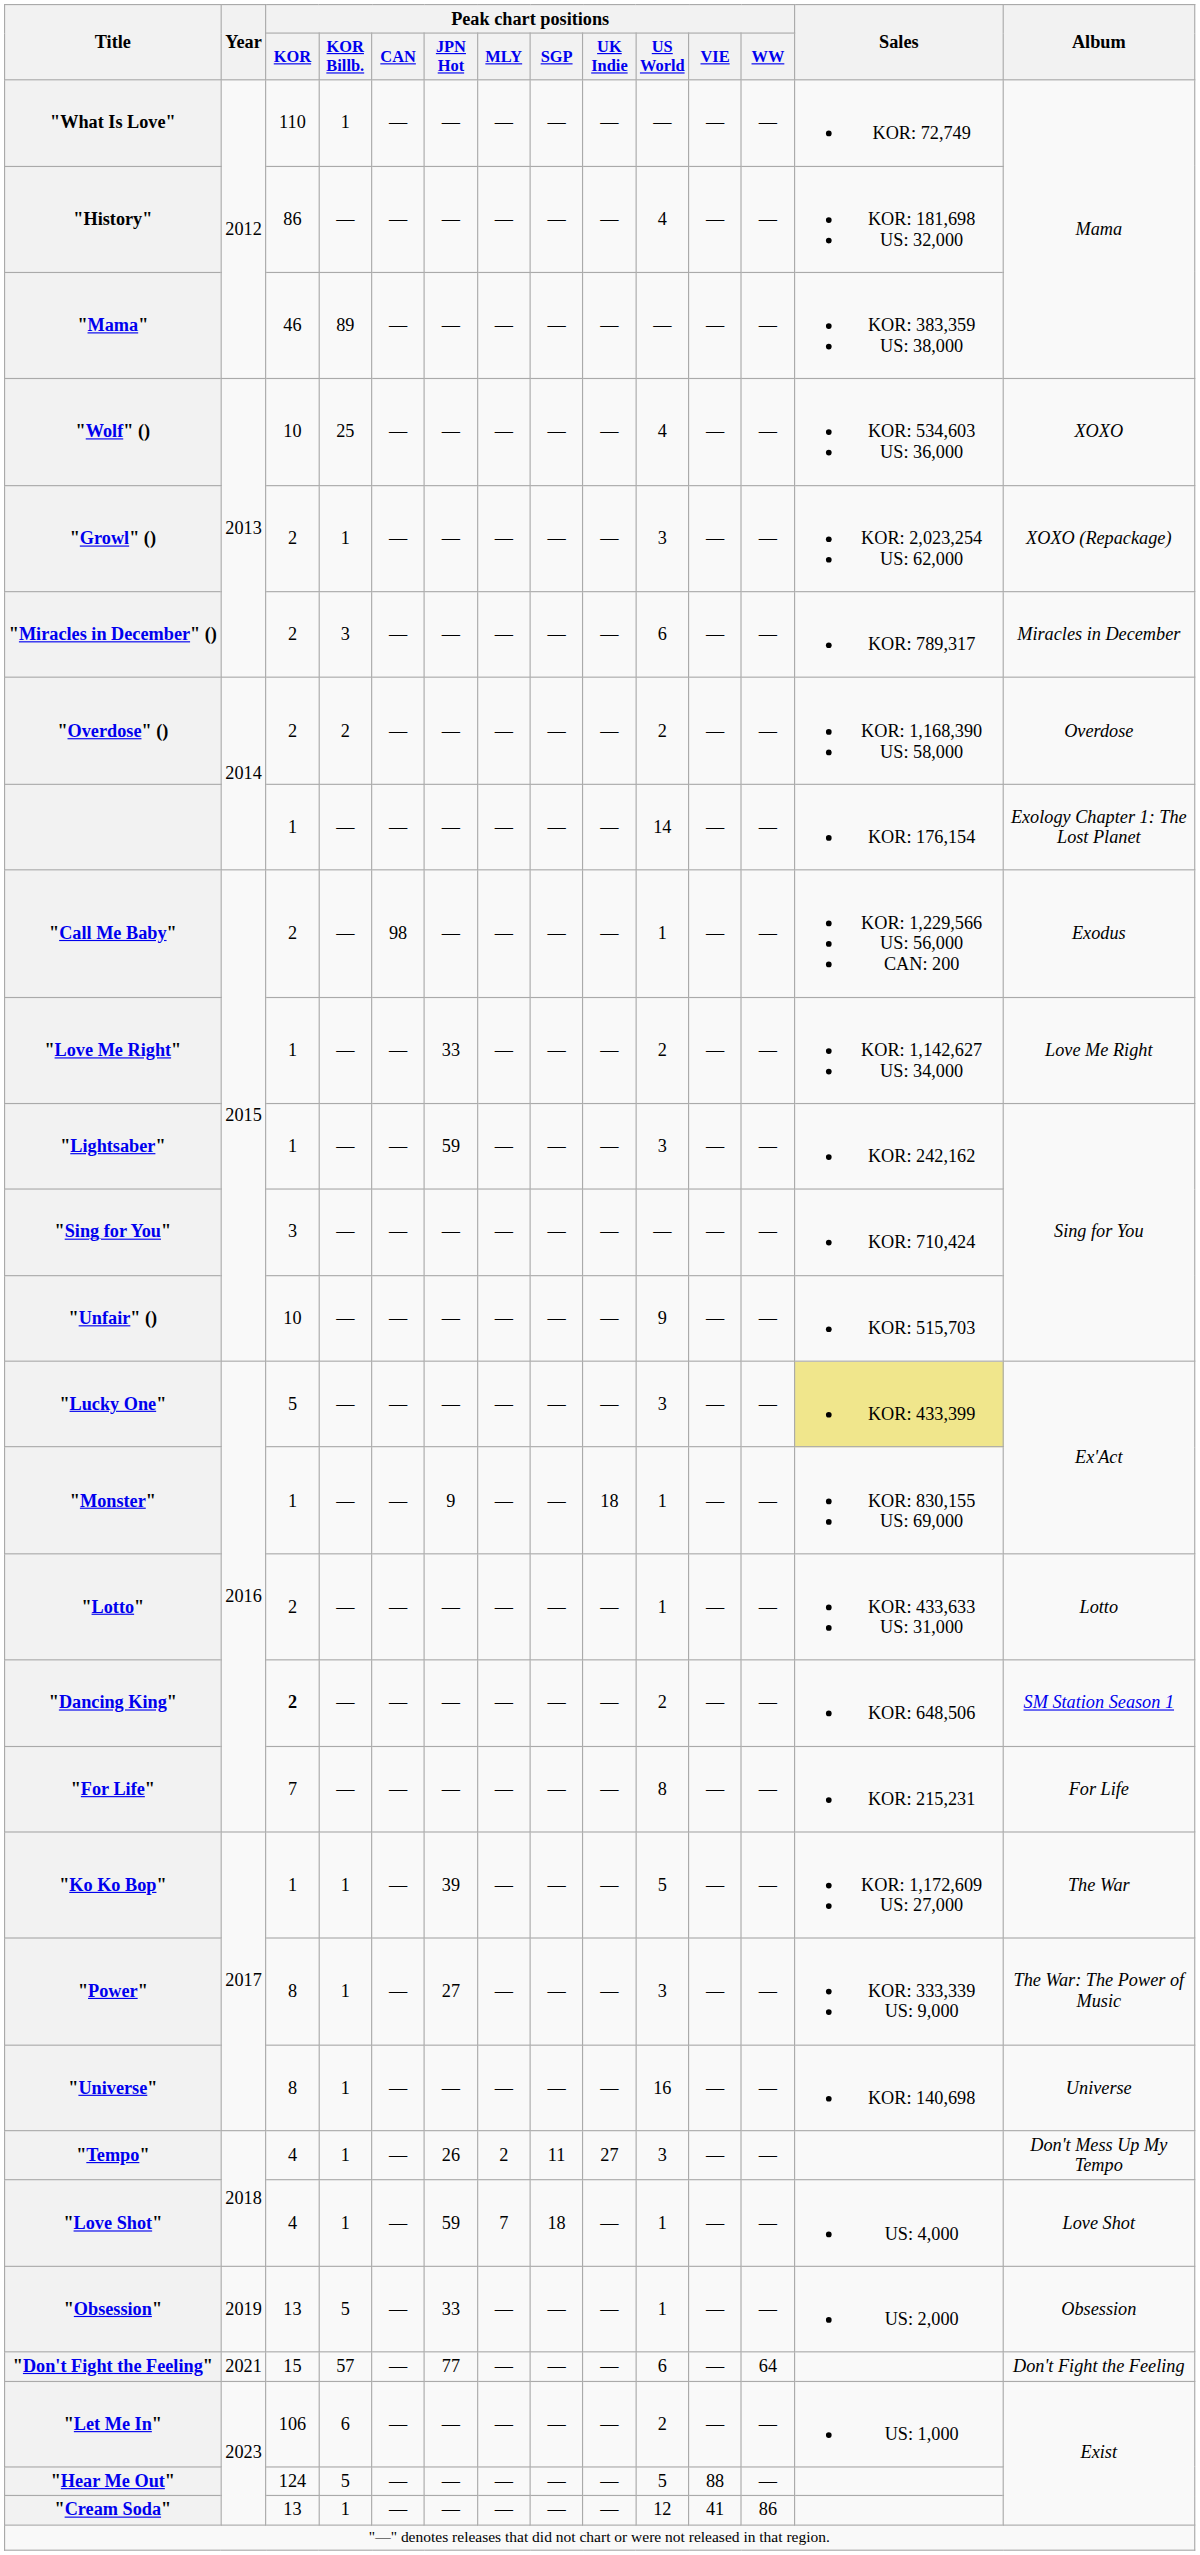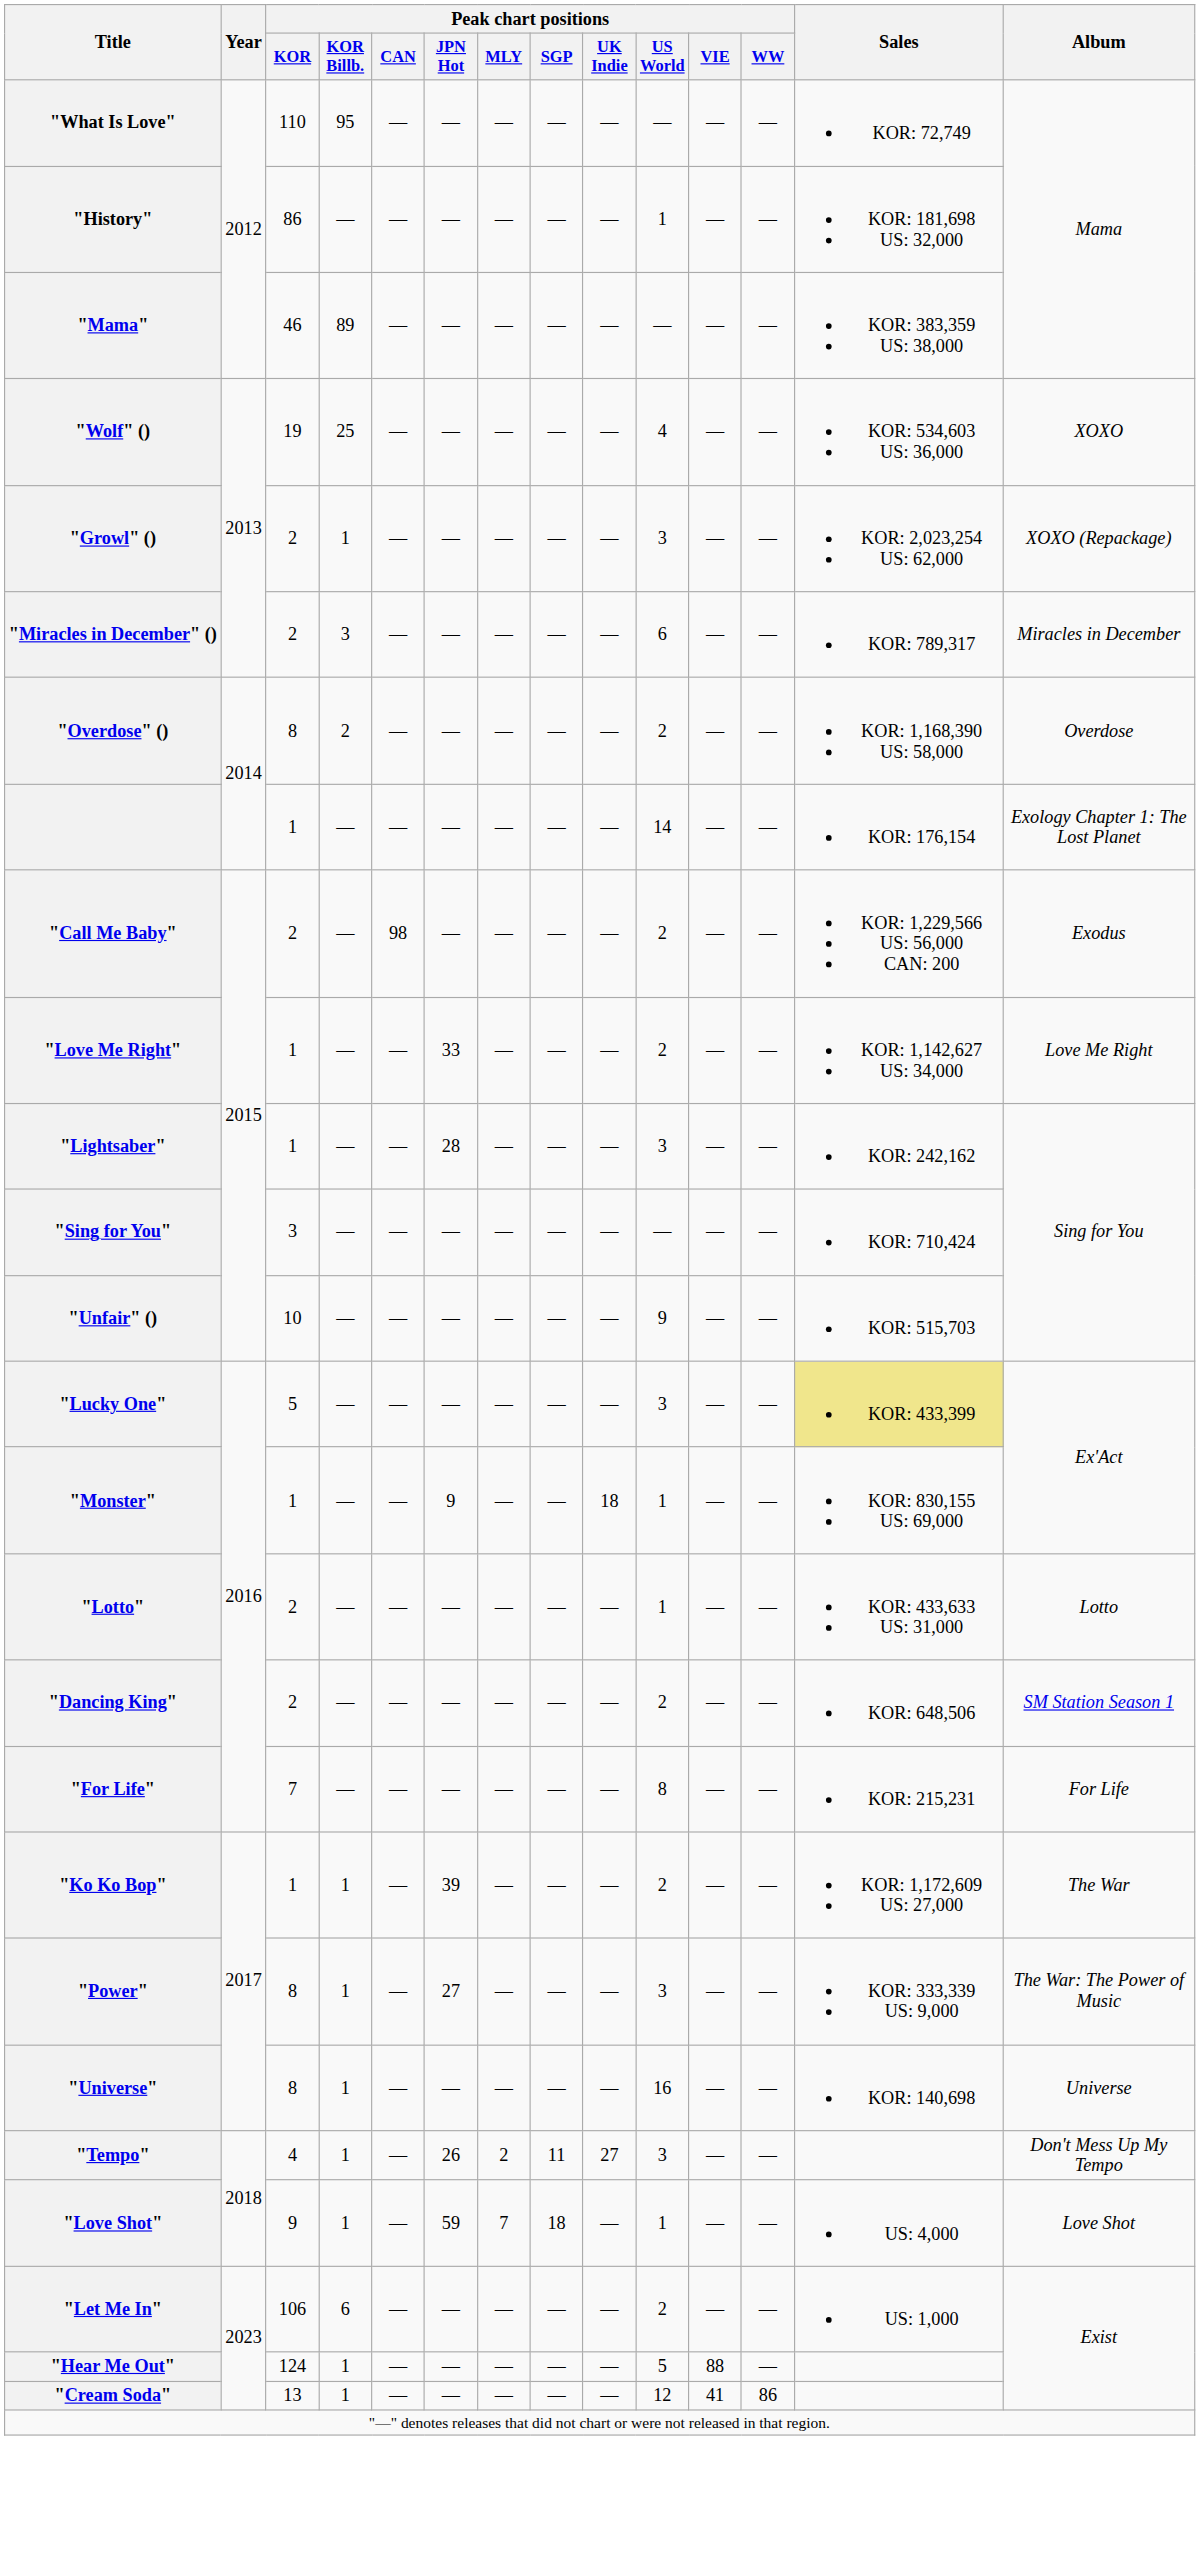"What Is Love" | Peak chart positions / KOR Billb.: 1 -> 95
"History" | Peak chart positions / US World: 4 -> 1
"Wolf" () | Peak chart positions / KOR: 10 -> 19
"Overdose" () | Peak chart positions / KOR: 2 -> 8
"Call Me Baby" | Peak chart positions / US World: 1 -> 2
"Lightsaber" | Peak chart positions / JPN Hot: 59 -> 28
"Dancing King" | Peak chart positions / KOR: bold -> normal
"Ko Ko Bop" | Peak chart positions / US World: 5 -> 2
"Love Shot" | Peak chart positions / KOR: 4 -> 9
- row: "Obsession" | 2019 | 13 | 5 | — | 33 | — | — | — | 1 | — | — | US: 2,000 | Obsession
- row: "Don't Fight the Feeling" | 2021 | 15 | 57 | — | 77 | — | — | — | 6 | — | 64 | Don't Fight the Feeling
"Hear Me Out" | Peak chart positions / KOR Billb.: 5 -> 1
